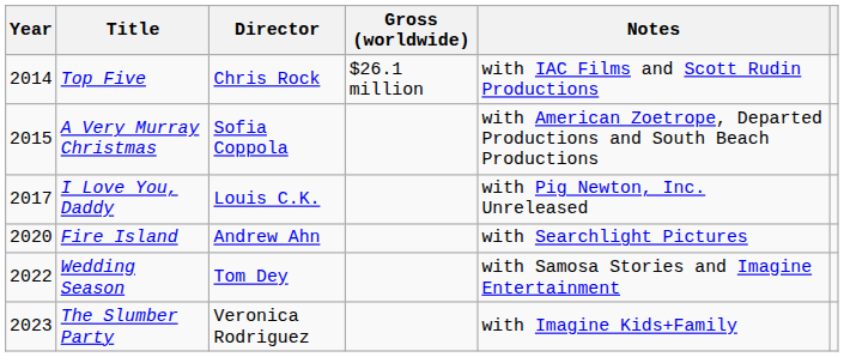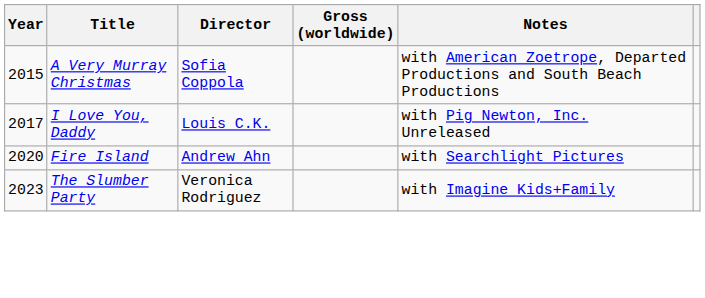- row: 2014 | Top Five | Chris Rock | $26.1 million | with IAC Films and Scott Rudin Productions
- row: 2022 | Wedding Season | Tom Dey | with Samosa Stories and Imagine Entertainment
